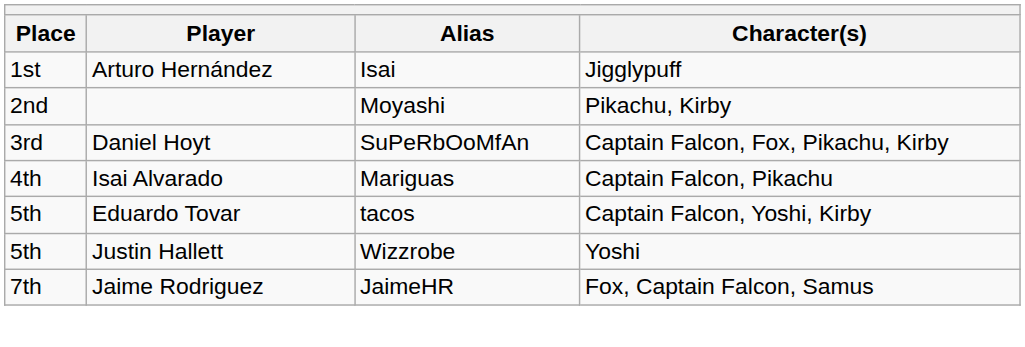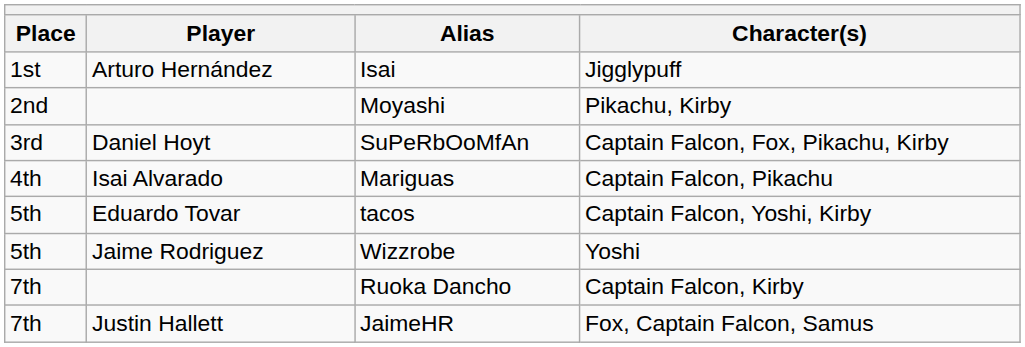Wizzrobe | Player: Justin Hallett -> Jaime Rodriguez
+ row: 7th | Ruoka Dancho | Captain Falcon, Kirby
JaimeHR | Player: Jaime Rodriguez -> Justin Hallett
